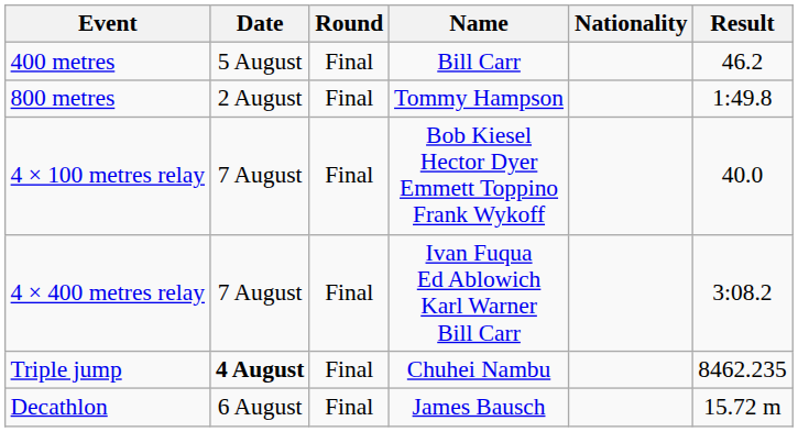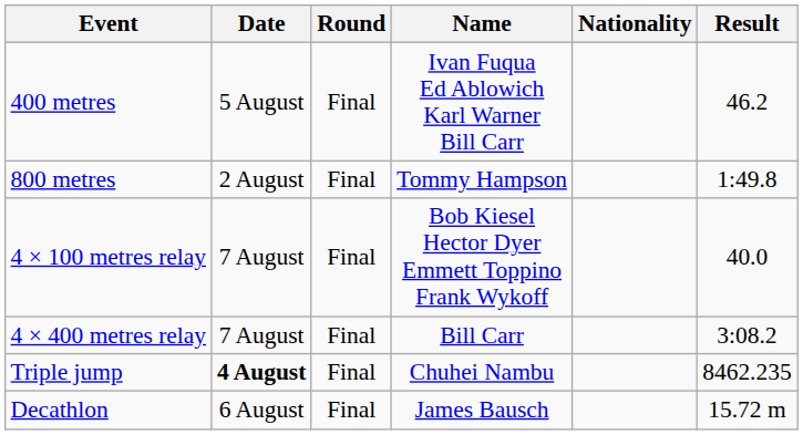400 metres | Name: Bill Carr -> Ivan Fuqua Ed Ablowich Karl Warner Bill Carr
4 × 400 metres relay | Name: Ivan Fuqua Ed Ablowich Karl Warner Bill Carr -> Bill Carr
